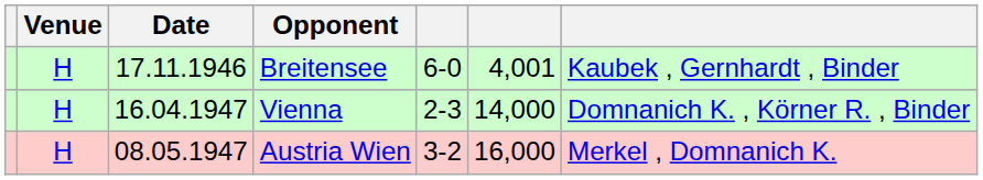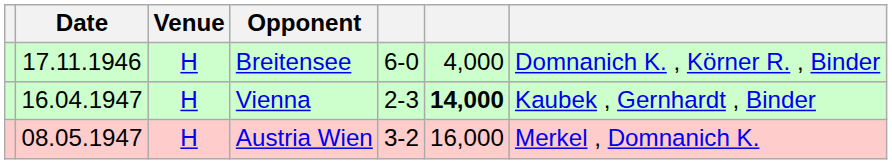columns swapped: Date <-> Venue
Breitensee | column 6: 4,001 -> 4,000
Breitensee | column 7: Kaubek , Gernhardt , Binder -> Domnanich K. , Körner R. , Binder
Vienna | column 6: normal -> bold
Vienna | column 7: Domnanich K. , Körner R. , Binder -> Kaubek , Gernhardt , Binder
